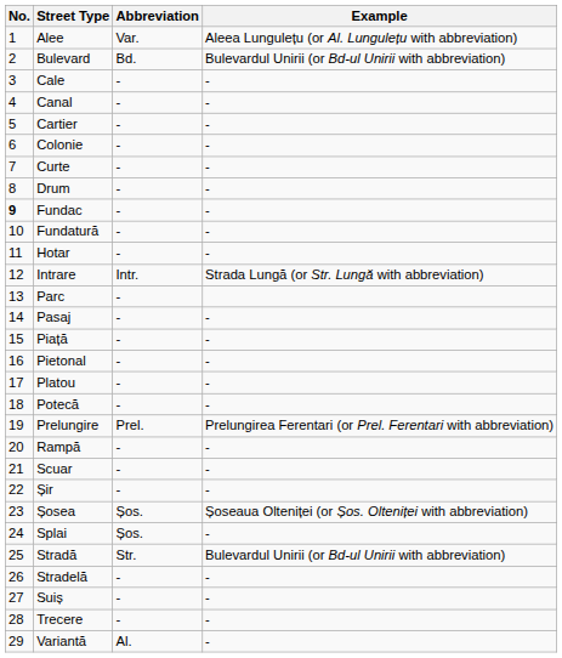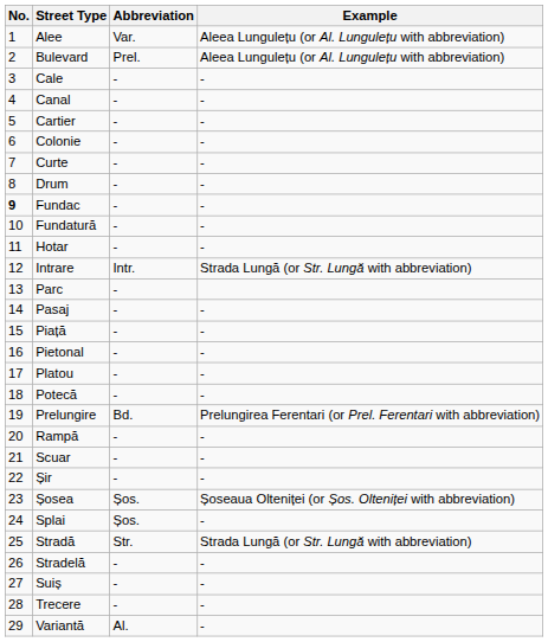Bulevard | Abbreviation: Bd. -> Prel.
Bulevard | Example: Bulevardul Unirii (or Bd-ul Unirii with abbreviation) -> Aleea Lungulețu (or Al. Lungulețu with abbreviation)
Prelungire | Abbreviation: Prel. -> Bd.
Stradă | Example: Bulevardul Unirii (or Bd-ul Unirii with abbreviation) -> Strada Lungă (or Str. Lungă with abbreviation)
